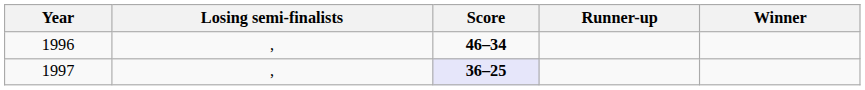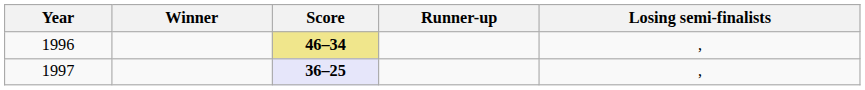columns swapped: Winner <-> Losing semi-finalists
1996 | Score: no background -> khaki background
